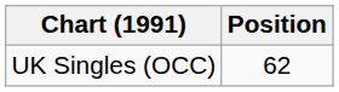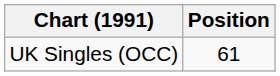UK Singles (OCC) | Position: 62 -> 61
